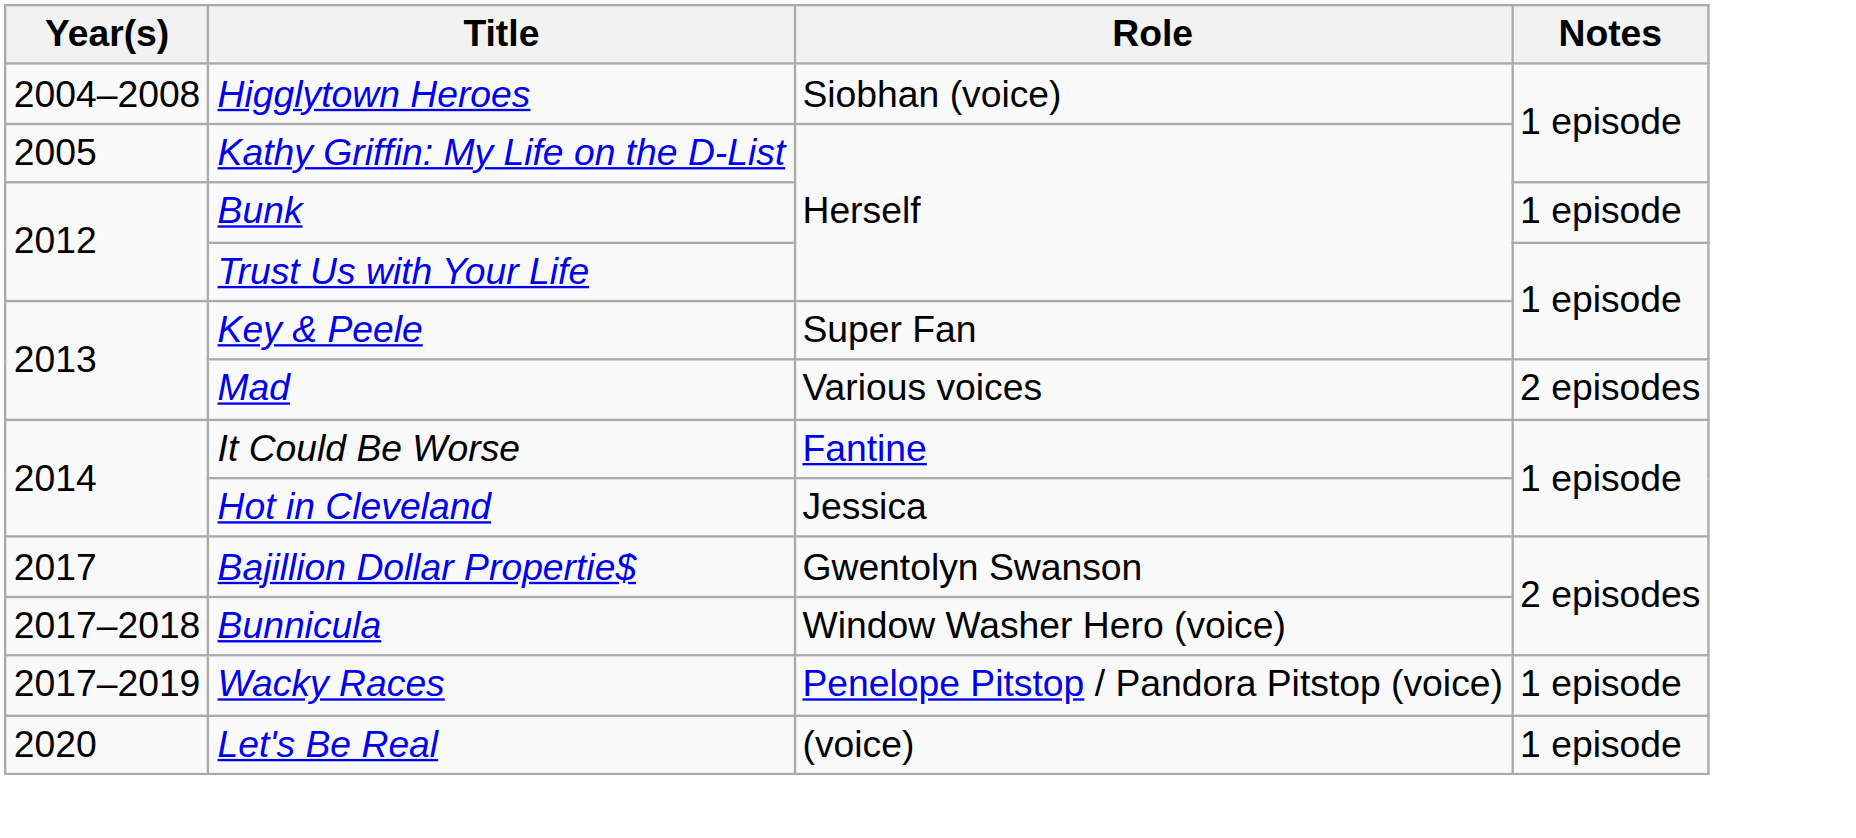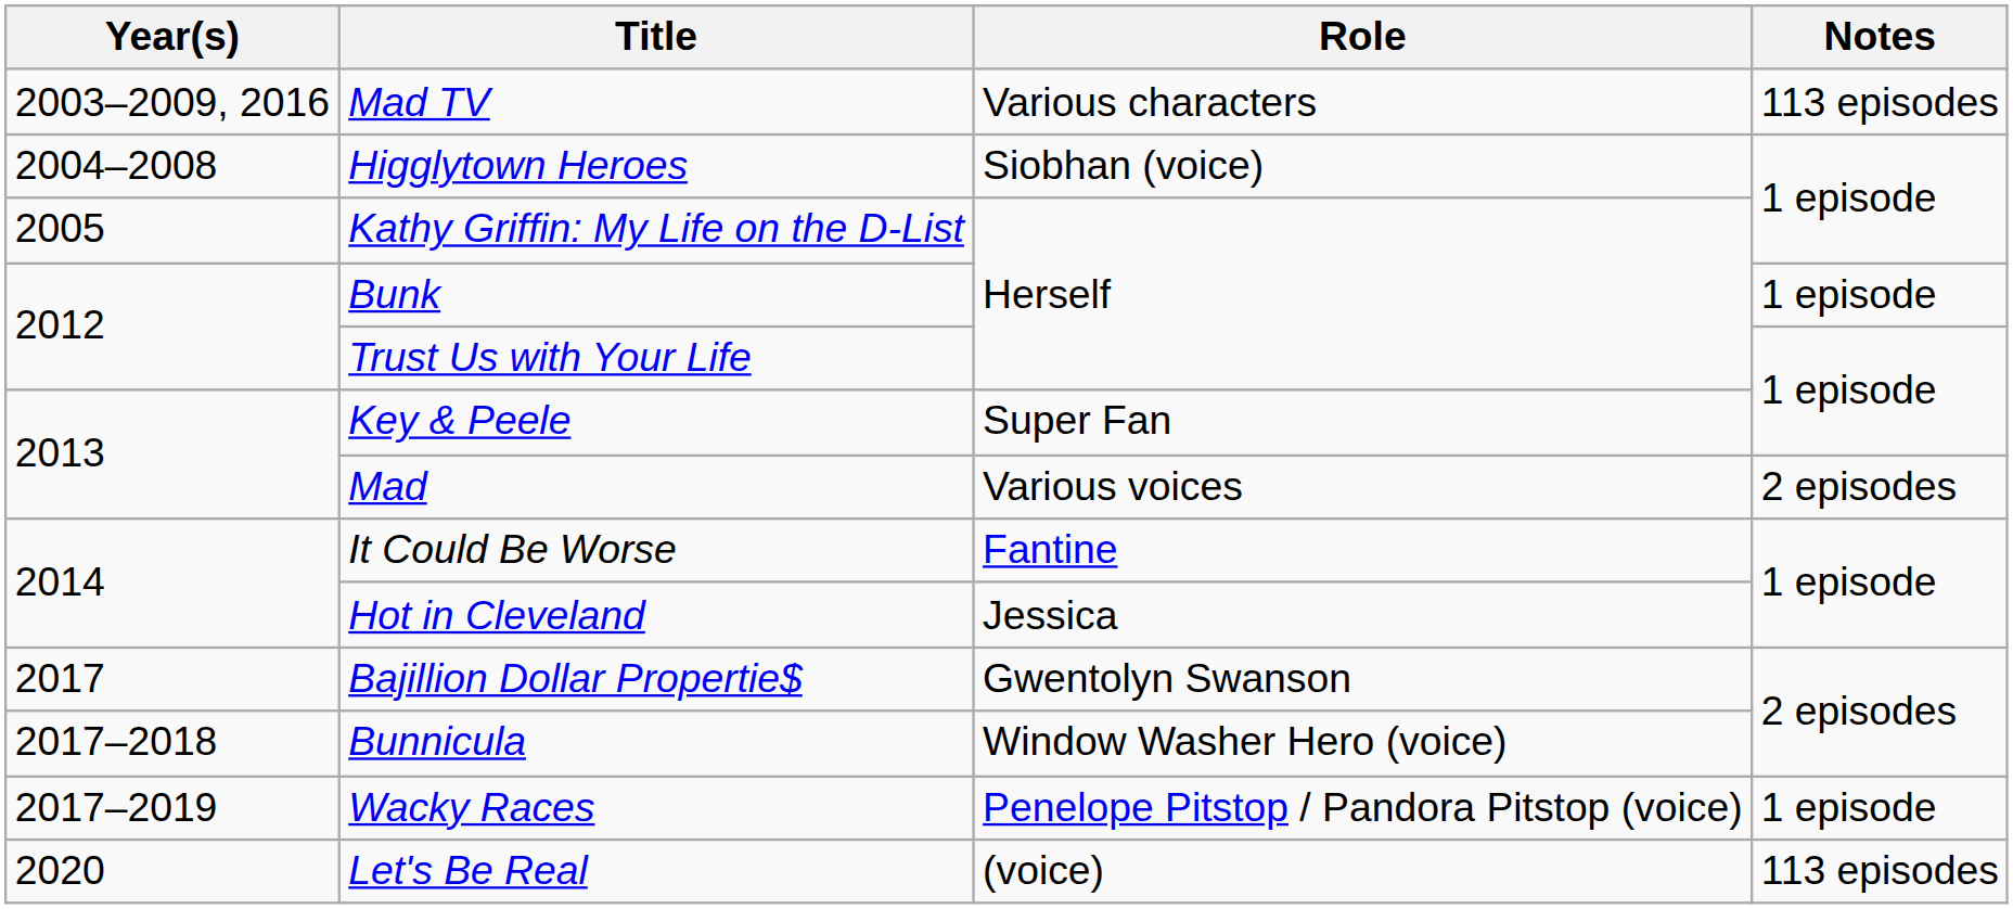+ row: 2003–2009, 2016 | Mad TV | Various characters | 113 episodes
Let's Be Real | Notes: 1 episode -> 113 episodes
